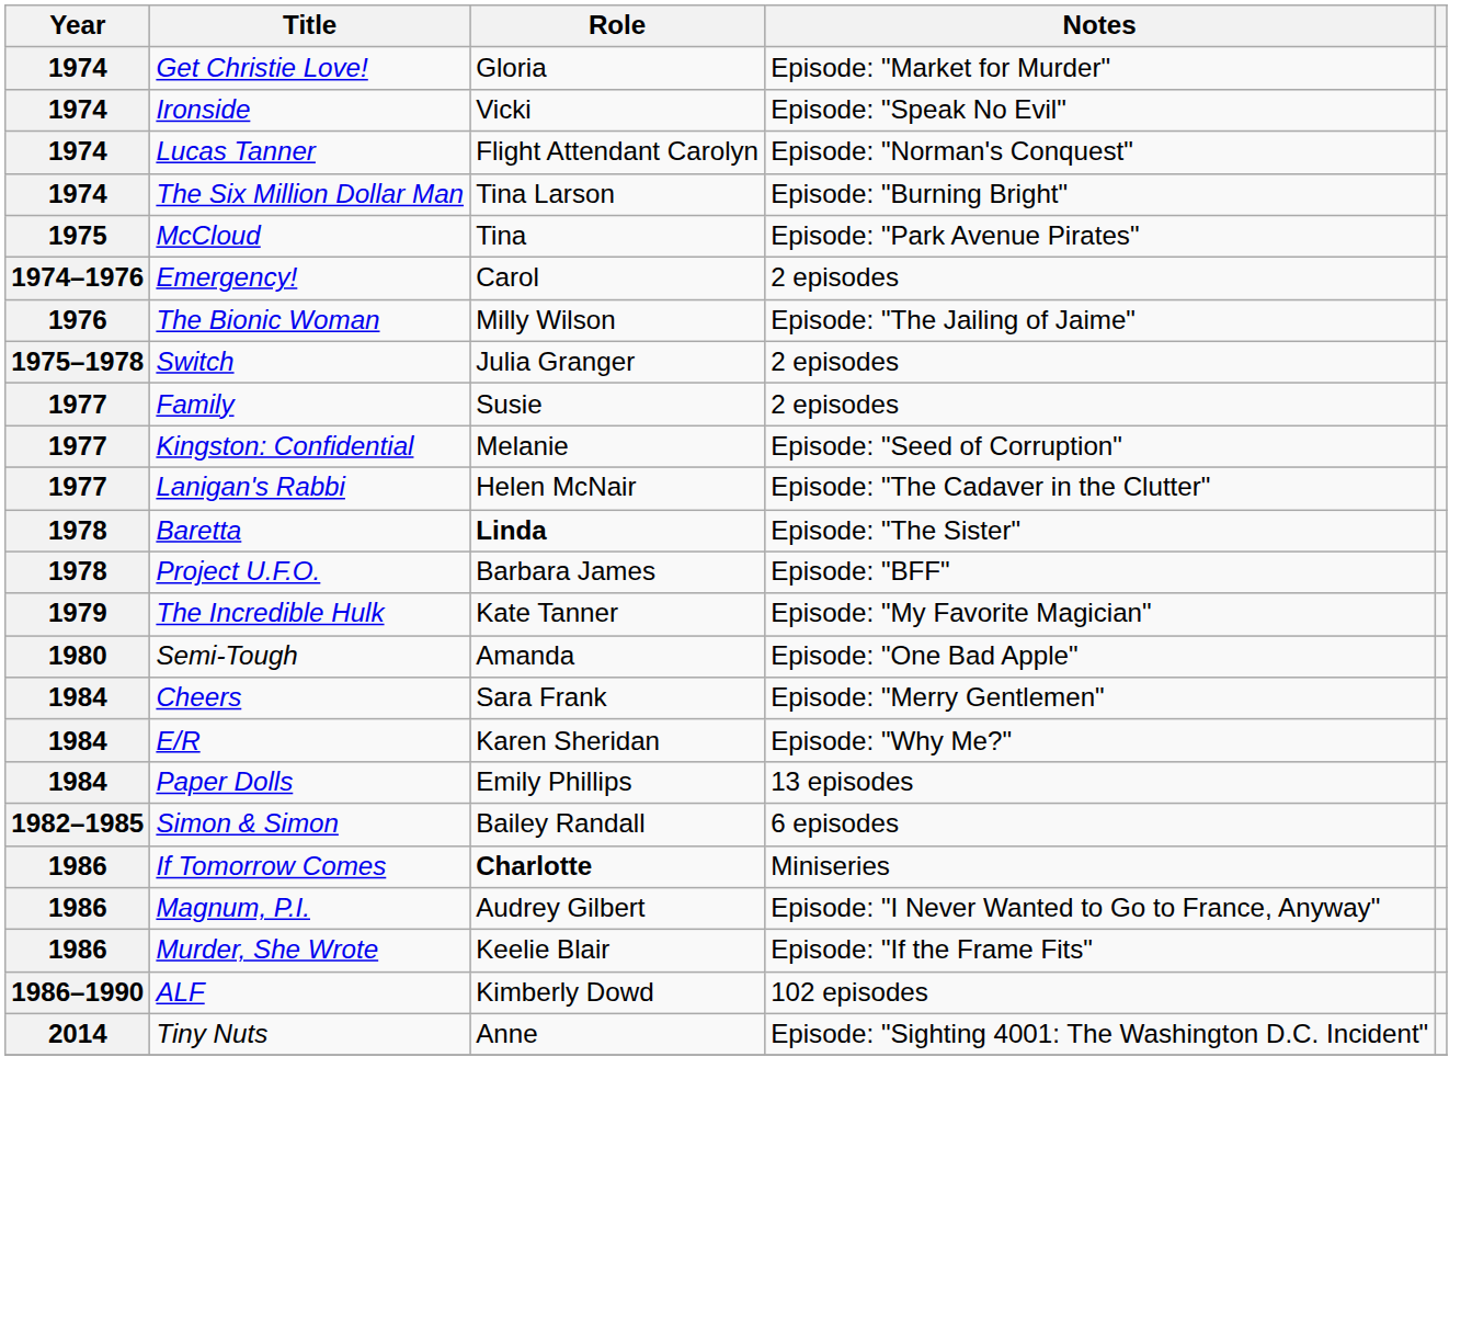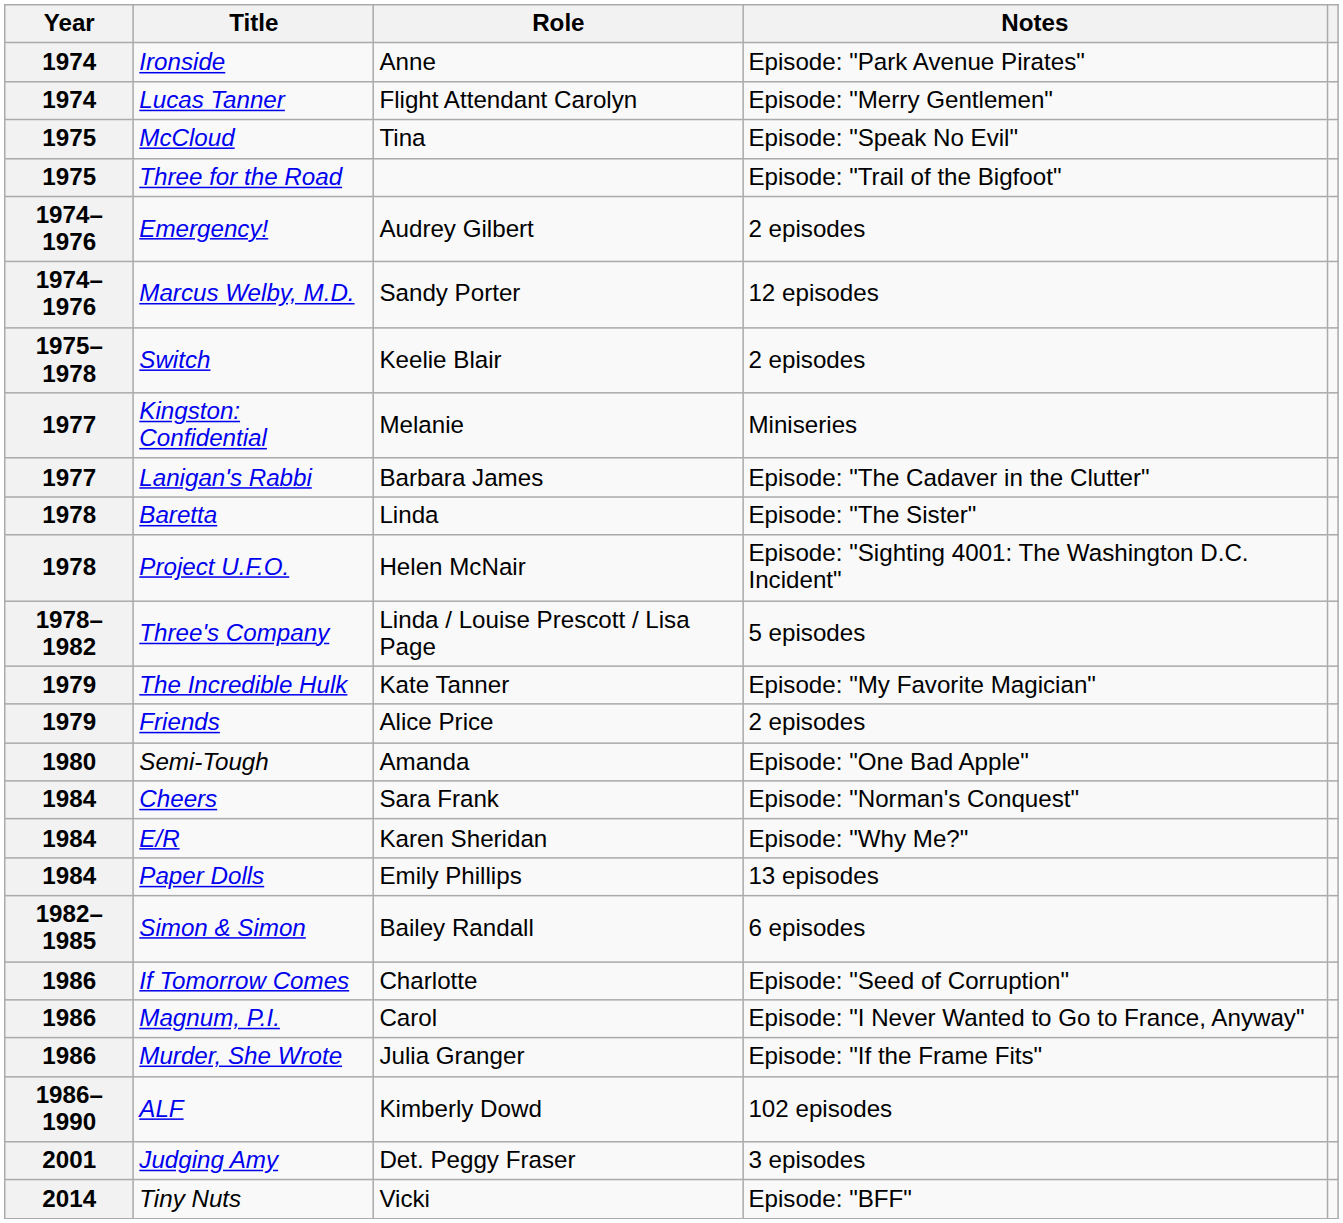- row: 1974 | Get Christie Love! | Gloria | Episode: "Market for Murder"
Ironside | Role: Vicki -> Anne
Ironside | Notes: Episode: "Speak No Evil" -> Episode: "Park Avenue Pirates"
Lucas Tanner | Notes: Episode: "Norman's Conquest" -> Episode: "Merry Gentlemen"
- row: 1974 | The Six Million Dollar Man | Tina Larson | Episode: "Burning Bright"
McCloud | Notes: Episode: "Park Avenue Pirates" -> Episode: "Speak No Evil"
+ row: 1975 | Three for the Road | Episode: "Trail of the Bigfoot"
Emergency! | Role: Carol -> Audrey Gilbert
+ row: 1974–1976 | Marcus Welby, M.D. | Sandy Porter | 12 episodes
- row: 1976 | The Bionic Woman | Milly Wilson | Episode: "The Jailing of Jaime"
Switch | Role: Julia Granger -> Keelie Blair
- row: 1977 | Family | Susie | 2 episodes
Kingston: Confidential | Notes: Episode: "Seed of Corruption" -> Miniseries
Lanigan's Rabbi | Role: Helen McNair -> Barbara James
Baretta | Role: bold -> normal
Project U.F.O. | Role: Barbara James -> Helen McNair
Project U.F.O. | Notes: Episode: "BFF" -> Episode: "Sighting 4001: The Washington D.C. Incident"
+ row: 1978–1982 | Three's Company | Linda / Louise Prescott / Lisa Page | 5 episodes
+ row: 1979 | Friends | Alice Price | 2 episodes
Cheers | Notes: Episode: "Merry Gentlemen" -> Episode: "Norman's Conquest"
If Tomorrow Comes | Role: bold -> normal
If Tomorrow Comes | Notes: Miniseries -> Episode: "Seed of Corruption"
Magnum, P.I. | Role: Audrey Gilbert -> Carol
Murder, She Wrote | Role: Keelie Blair -> Julia Granger
+ row: 2001 | Judging Amy | Det. Peggy Fraser | 3 episodes
Tiny Nuts | Role: Anne -> Vicki
Tiny Nuts | Notes: Episode: "Sighting 4001: The Washington D.C. Incident" -> Episode: "BFF"
